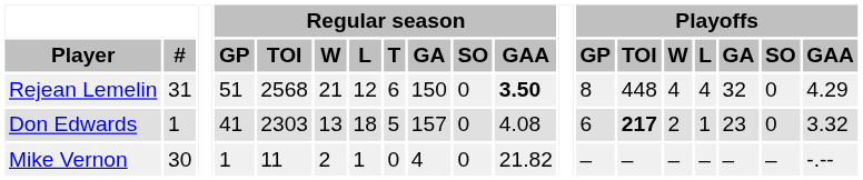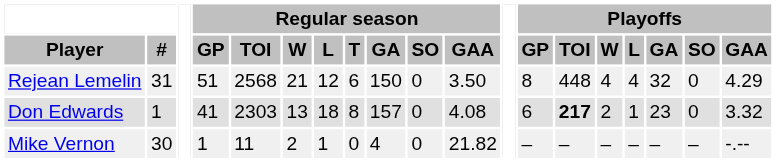Rejean Lemelin | Regular season / GAA: bold -> normal
Don Edwards | Regular season / T: 5 -> 8
